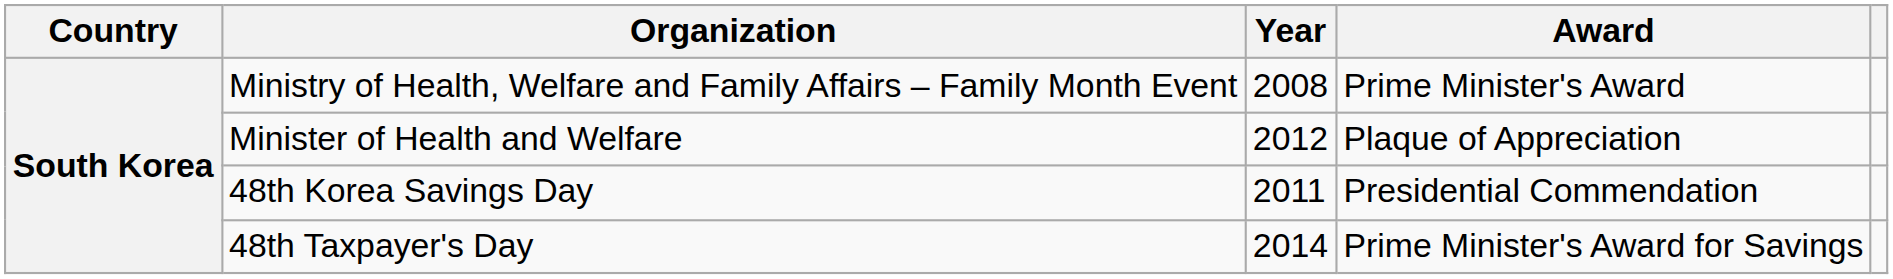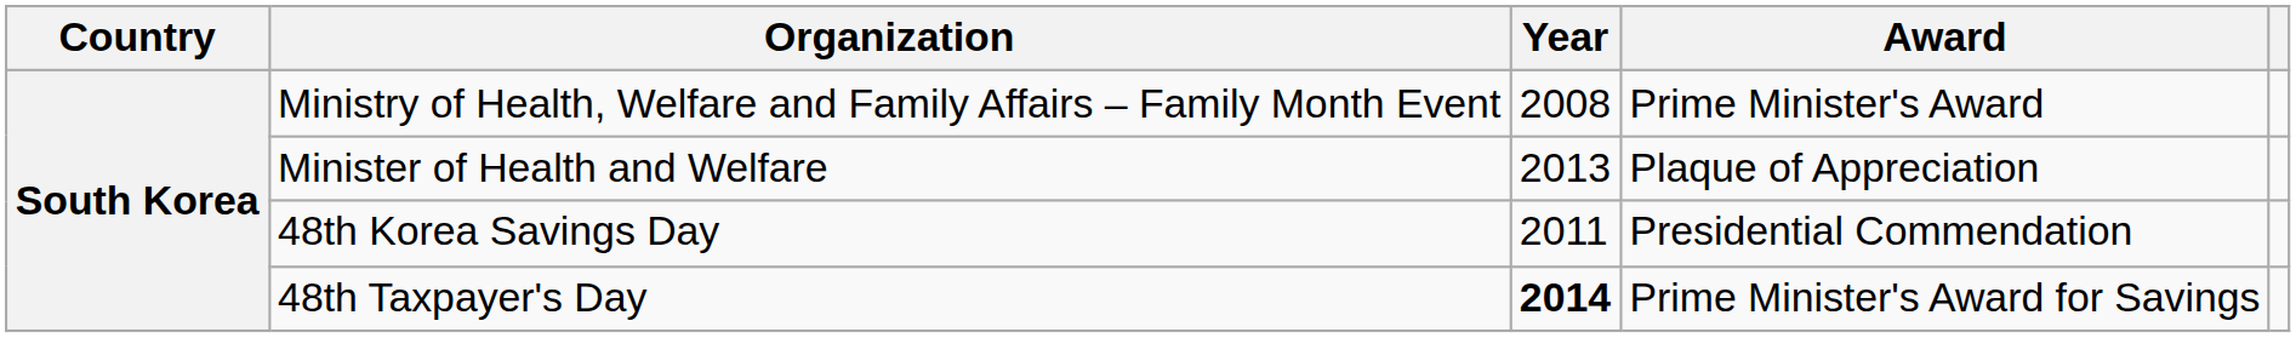Minister of Health and Welfare | Year: 2012 -> 2013
48th Taxpayer's Day | Year: normal -> bold
